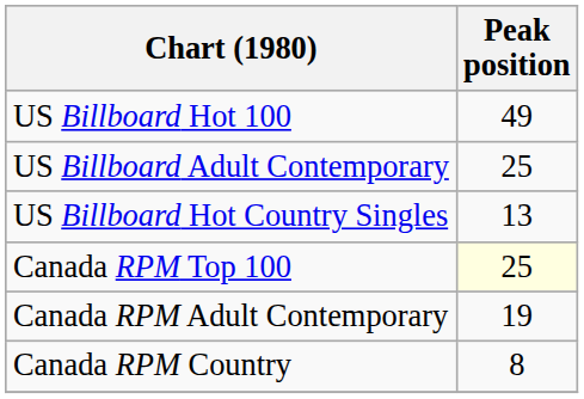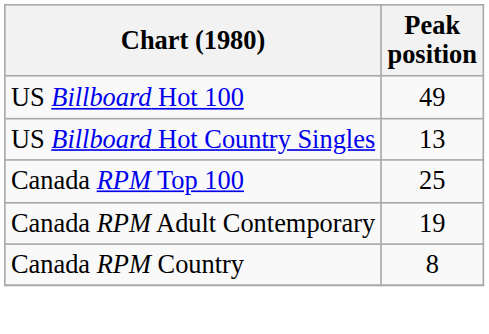- row: US Billboard Adult Contemporary | 25
Canada RPM Top 100 | Peak position: lightyellow background -> no background
